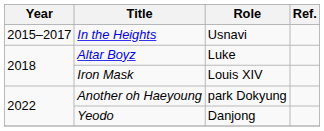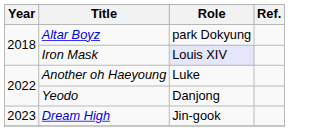- row: 2015–2017 | In the Heights | Usnavi
Altar Boyz | Role: Luke -> park Dokyung
Iron Mask | Role: no background -> lavender background
Another oh Haeyoung | Role: park Dokyung -> Luke
+ row: 2023 | Dream High | Jin-gook
